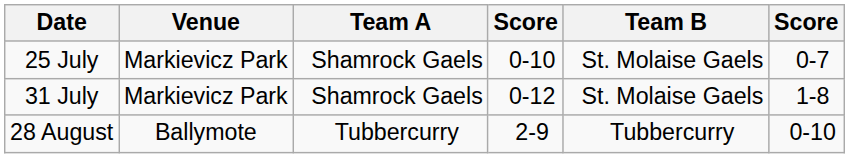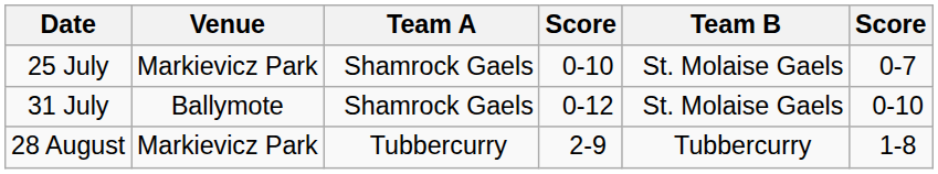31 July | Venue: Markievicz Park -> Ballymote
31 July | column 6: 1-8 -> 0-10
28 August | Venue: Ballymote -> Markievicz Park
28 August | column 6: 0-10 -> 1-8
